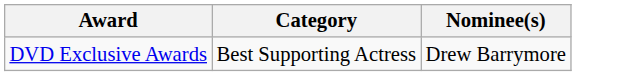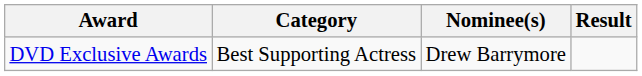+ column: Result
